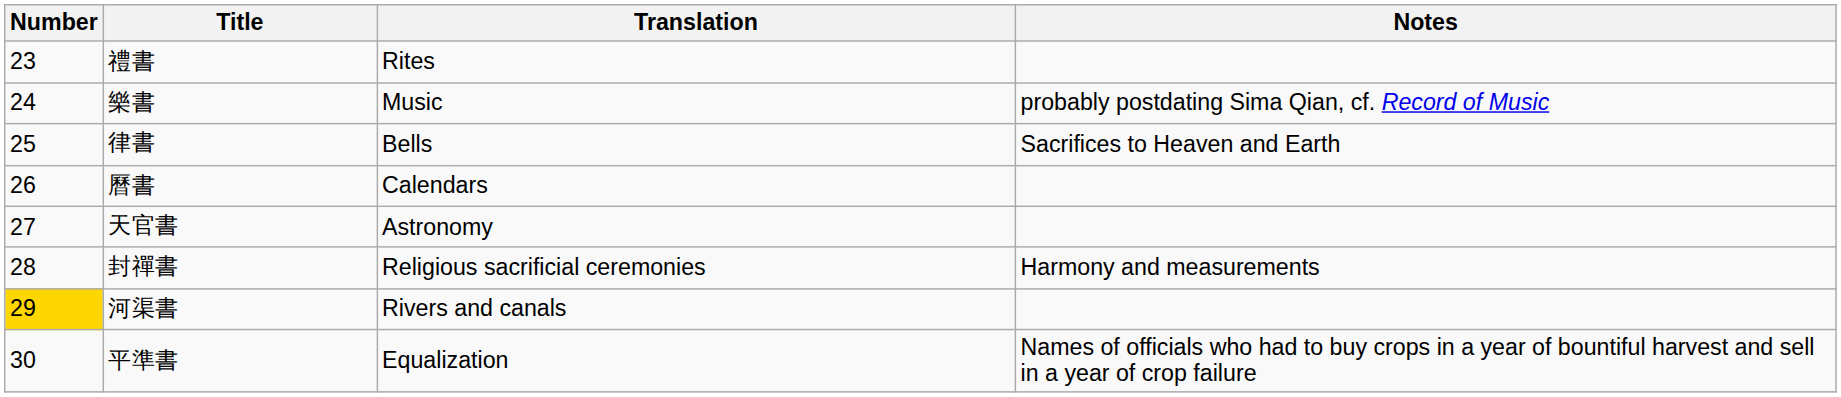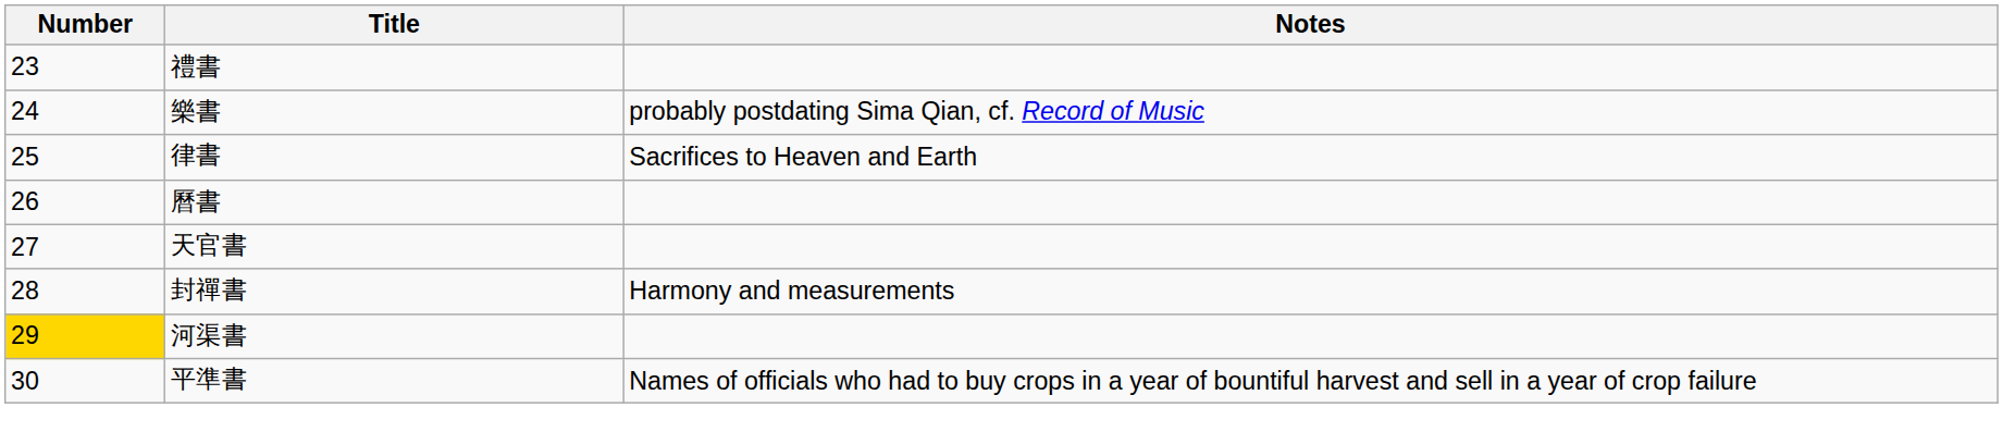- column: Translation | Rites | Music | Bells | Calendars | Astronomy | Religious sacrificial ceremonies | Rivers and canals | Equalization
